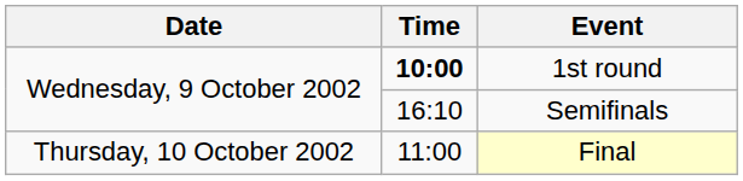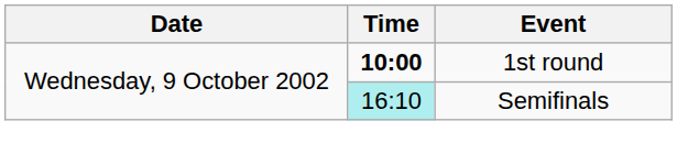Semifinals | Time: no background -> paleturquoise background
- row: Thursday, 10 October 2002 | 11:00 | Final
